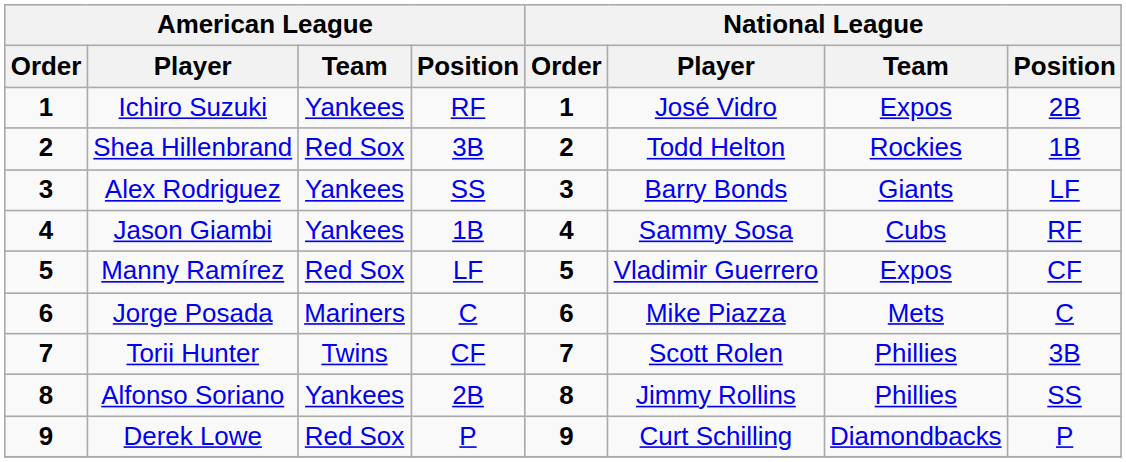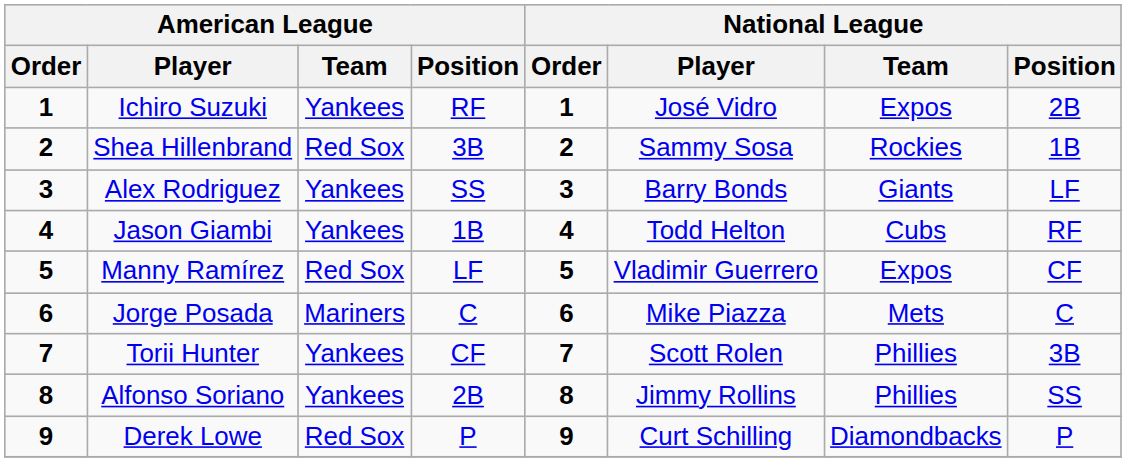Shea Hillenbrand | National League / Player: Todd Helton -> Sammy Sosa
Jason Giambi | National League / Player: Sammy Sosa -> Todd Helton
Torii Hunter | American League / Team: Twins -> Yankees
